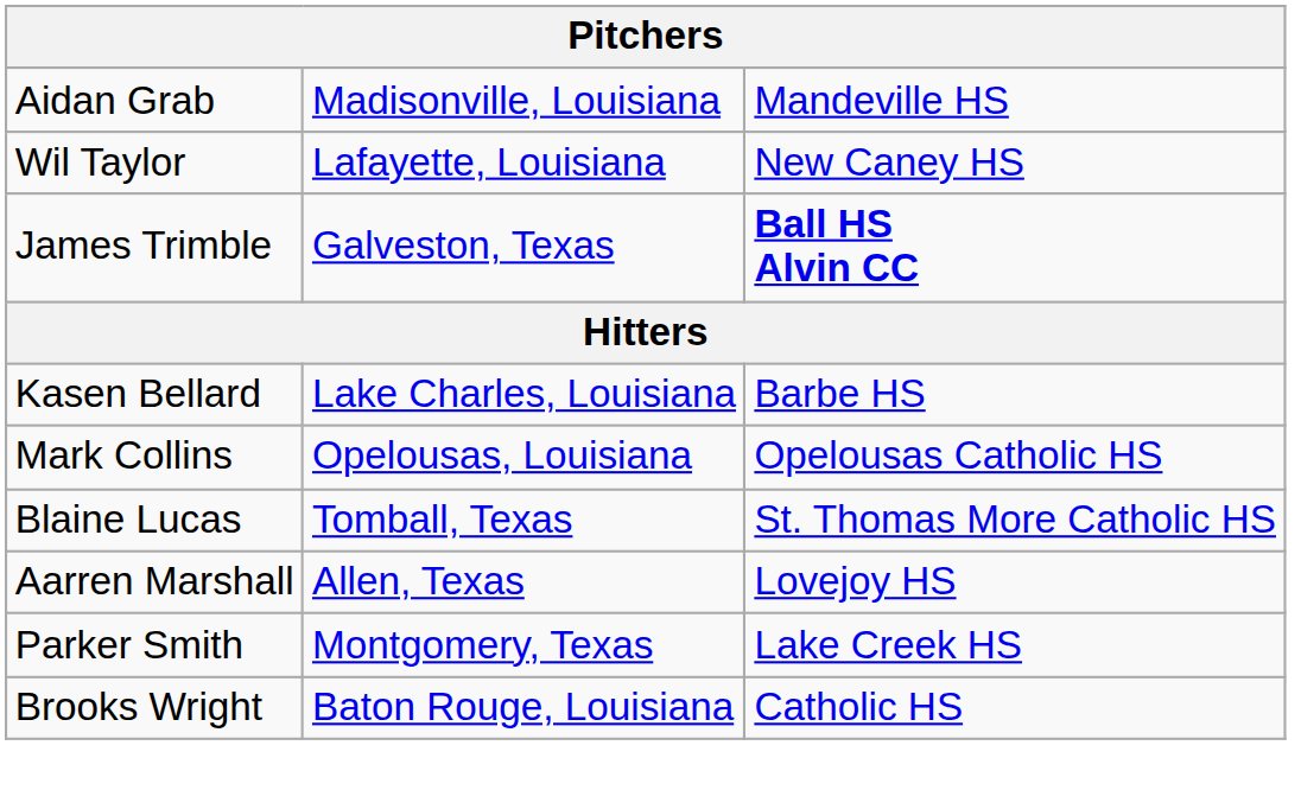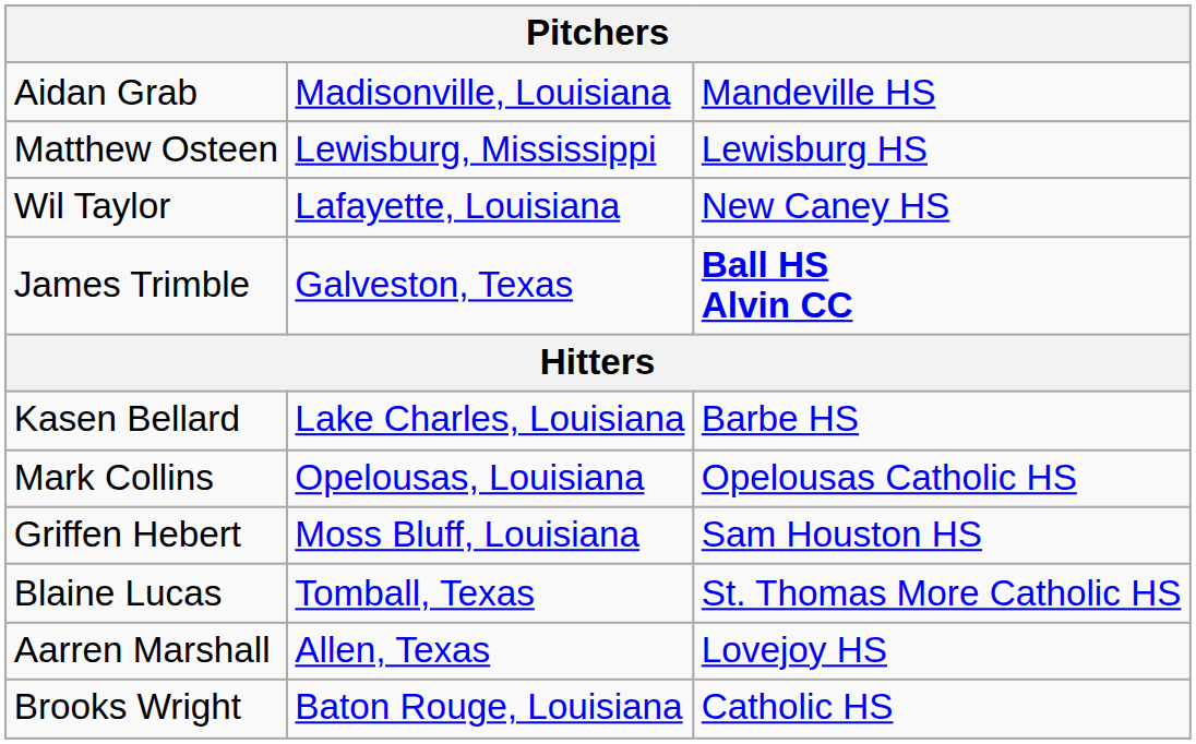+ row: Matthew Osteen | Lewisburg, Mississippi | Lewisburg HS
+ row: Griffen Hebert | Moss Bluff, Louisiana | Sam Houston HS
- row: Parker Smith | Montgomery, Texas | Lake Creek HS
